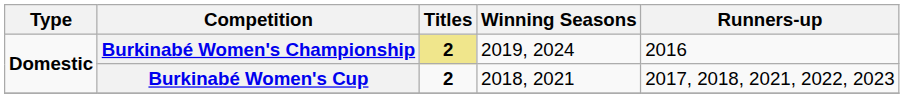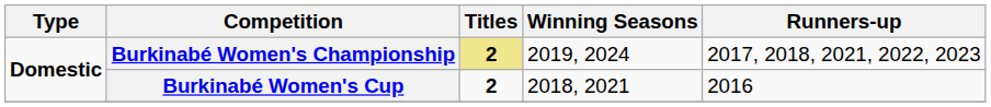Burkinabé Women's Championship | Runners-up: 2016 -> 2017, 2018, 2021, 2022, 2023
Burkinabé Women's Cup | Runners-up: 2017, 2018, 2021, 2022, 2023 -> 2016
